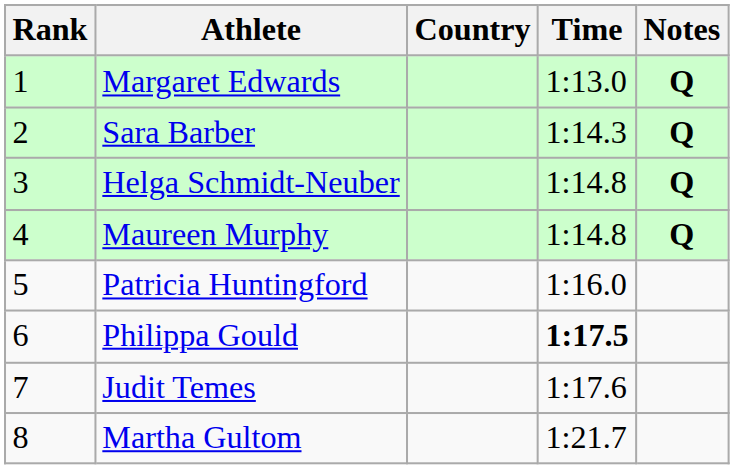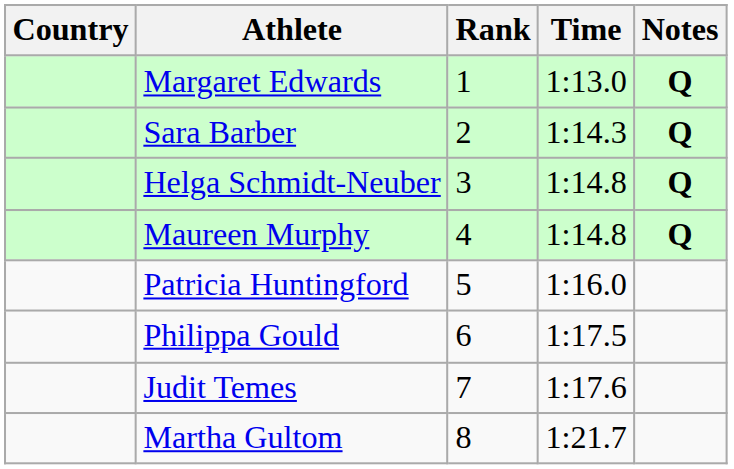columns swapped: Rank <-> Country
Philippa Gould | Time: bold -> normal
